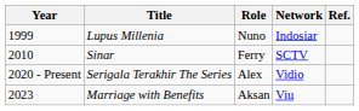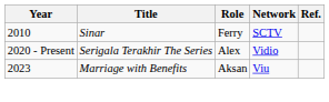- row: 1999 | Lupus Millenia | Nuno | Indosiar
